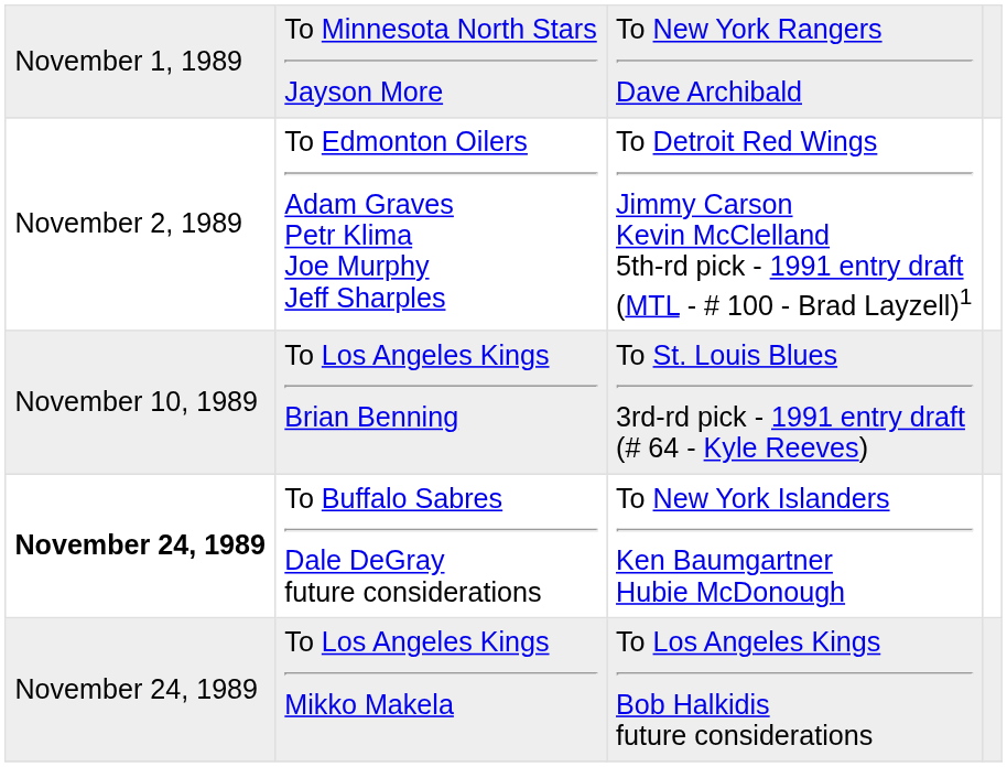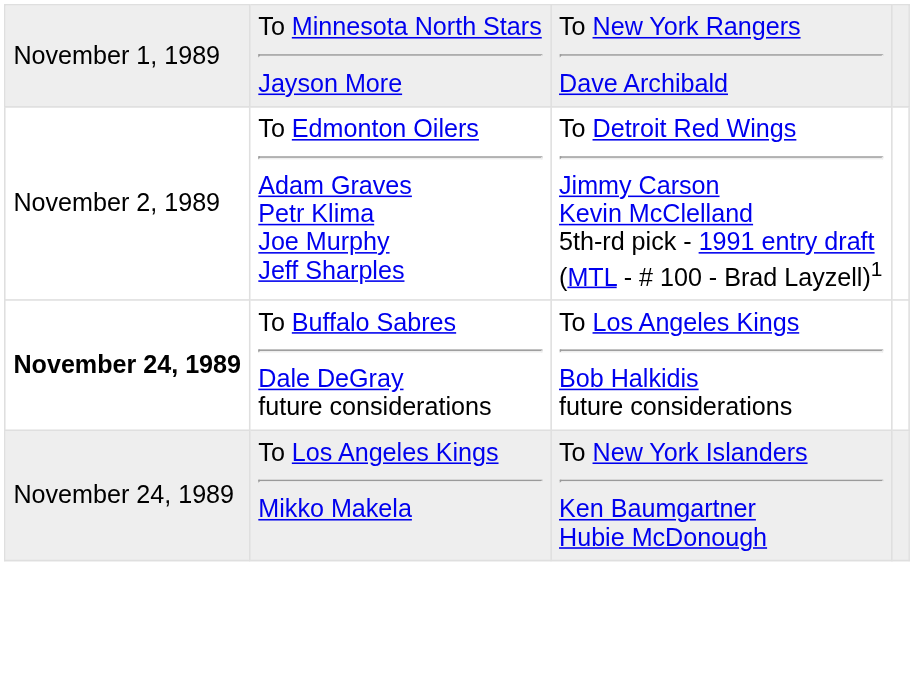- row: November 10, 1989 | To Los Angeles Kings Brian Benning | To St. Louis Blues 3rd-rd pick - 1991 entry draft (# 64 - Kyle Reeves)
To Buffalo Sabres Dale DeGray future considerations | column 3: To New York Islanders Ken Baumgartner Hubie McDonough -> To Los Angeles Kings Bob Halkidis future considerations
To Los Angeles Kings Mikko Makela | column 3: To Los Angeles Kings Bob Halkidis future considerations -> To New York Islanders Ken Baumgartner Hubie McDonough
